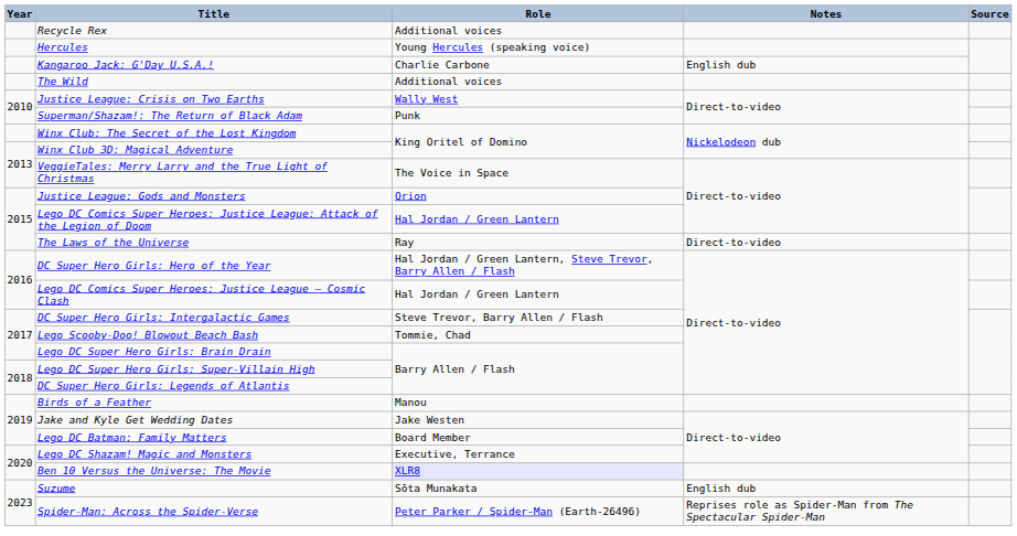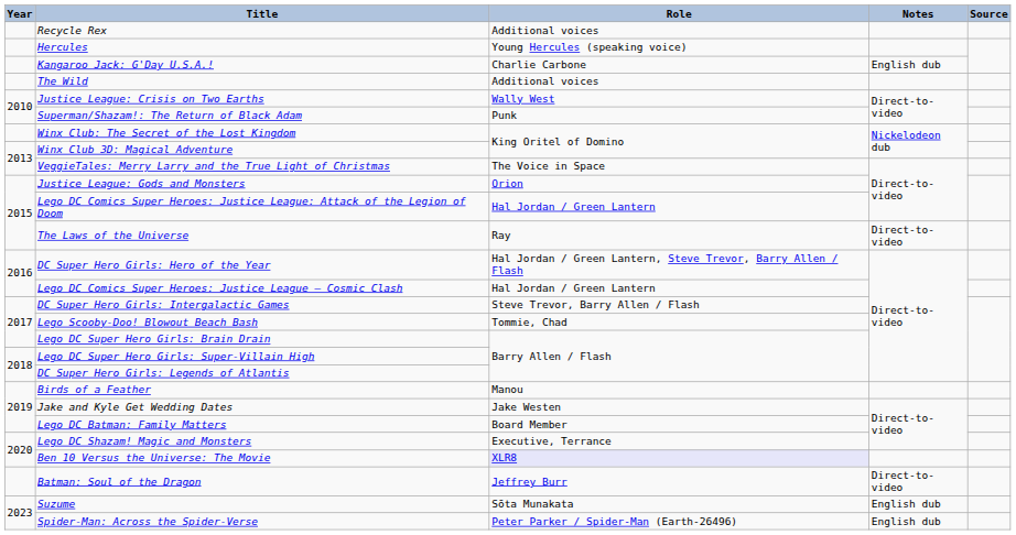+ row: Batman: Soul of the Dragon | Jeffrey Burr | Direct-to-video
Spider-Man: Across the Spider-Verse | Notes: Reprises role as Spider-Man from The Spectacular Spider-Man -> English dub
